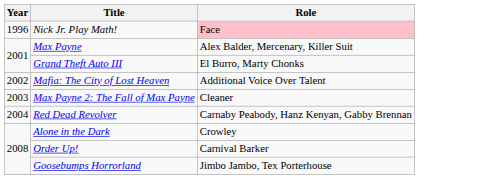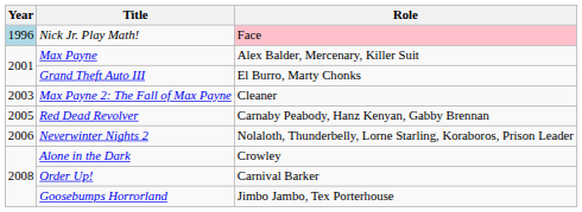Nick Jr. Play Math! | Year: no background -> lightblue background
- row: 2002 | Mafia: The City of Lost Heaven | Additional Voice Over Talent
Red Dead Revolver | Year: 2004 -> 2005
+ row: 2006 | Neverwinter Nights 2 | Nolaloth, Thunderbelly, Lorne Starling, Koraboros, Prison Leader
